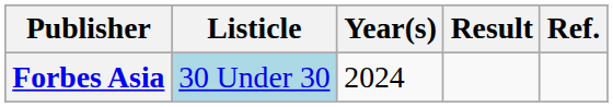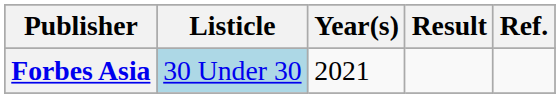Forbes Asia | Year(s): 2024 -> 2021
